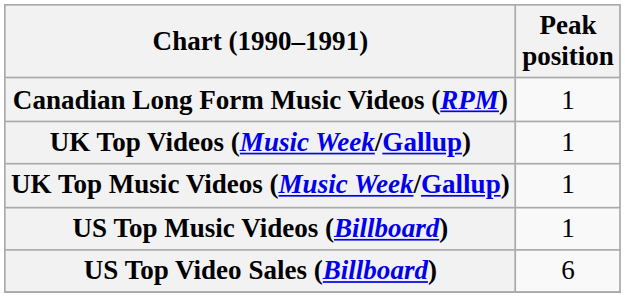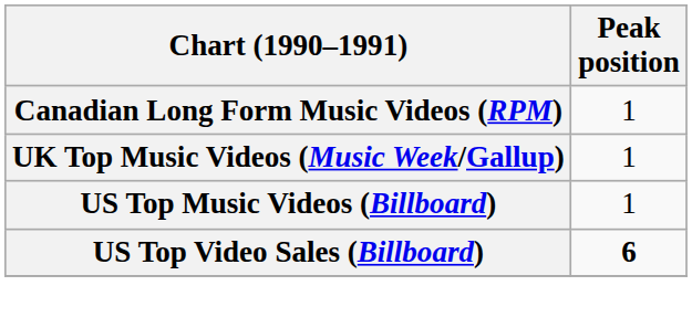- row: UK Top Videos (Music Week/Gallup) | 1
US Top Video Sales (Billboard) | Peak position: normal -> bold
